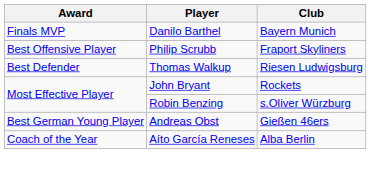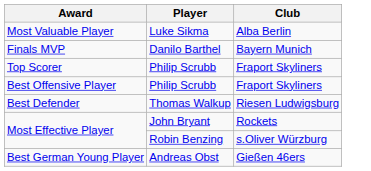+ row: Most Valuable Player | Luke Sikma | Alba Berlin
+ row: Top Scorer | Philip Scrubb | Fraport Skyliners
- row: Coach of the Year | Aíto García Reneses | Alba Berlin
